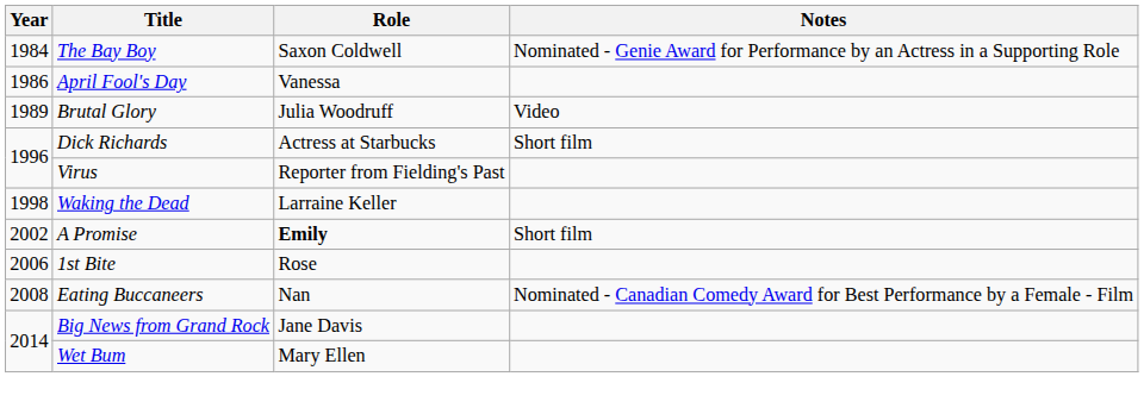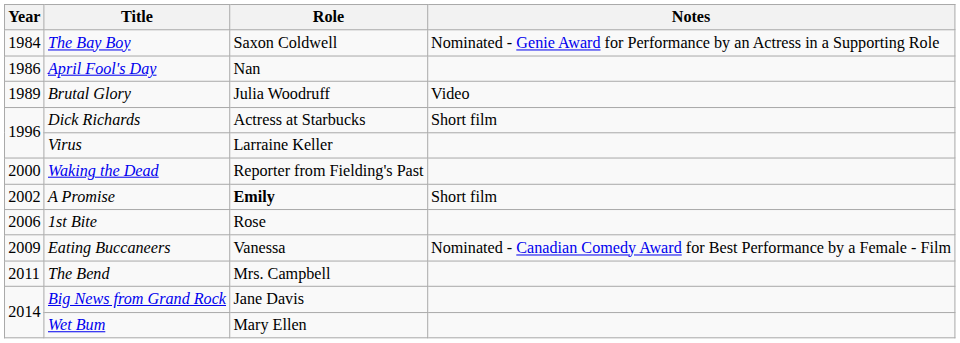April Fool's Day | Role: Vanessa -> Nan
Virus | Role: Reporter from Fielding's Past -> Larraine Keller
Waking the Dead | Year: 1998 -> 2000
Waking the Dead | Role: Larraine Keller -> Reporter from Fielding's Past
Eating Buccaneers | Year: 2008 -> 2009
Eating Buccaneers | Role: Nan -> Vanessa
+ row: 2011 | The Bend | Mrs. Campbell
